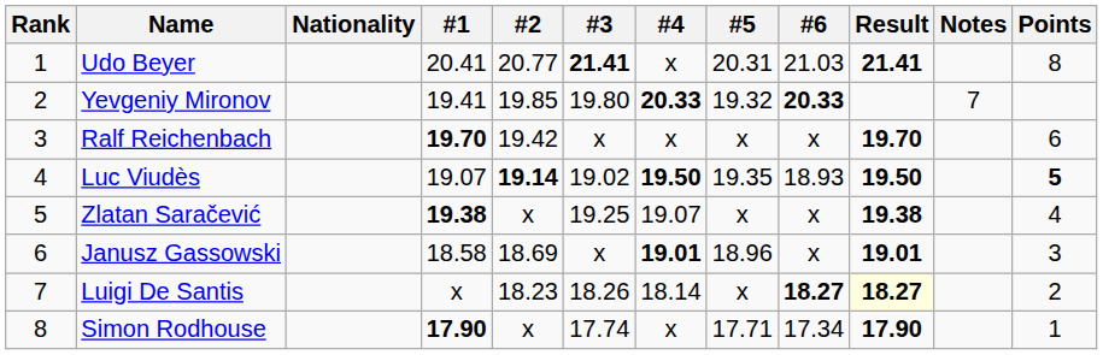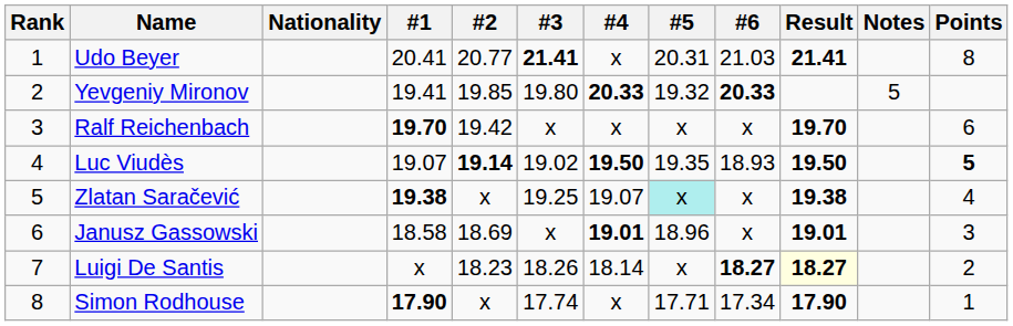Yevgeniy Mironov | Notes: 7 -> 5
Zlatan Saračević | #5: no background -> paleturquoise background
